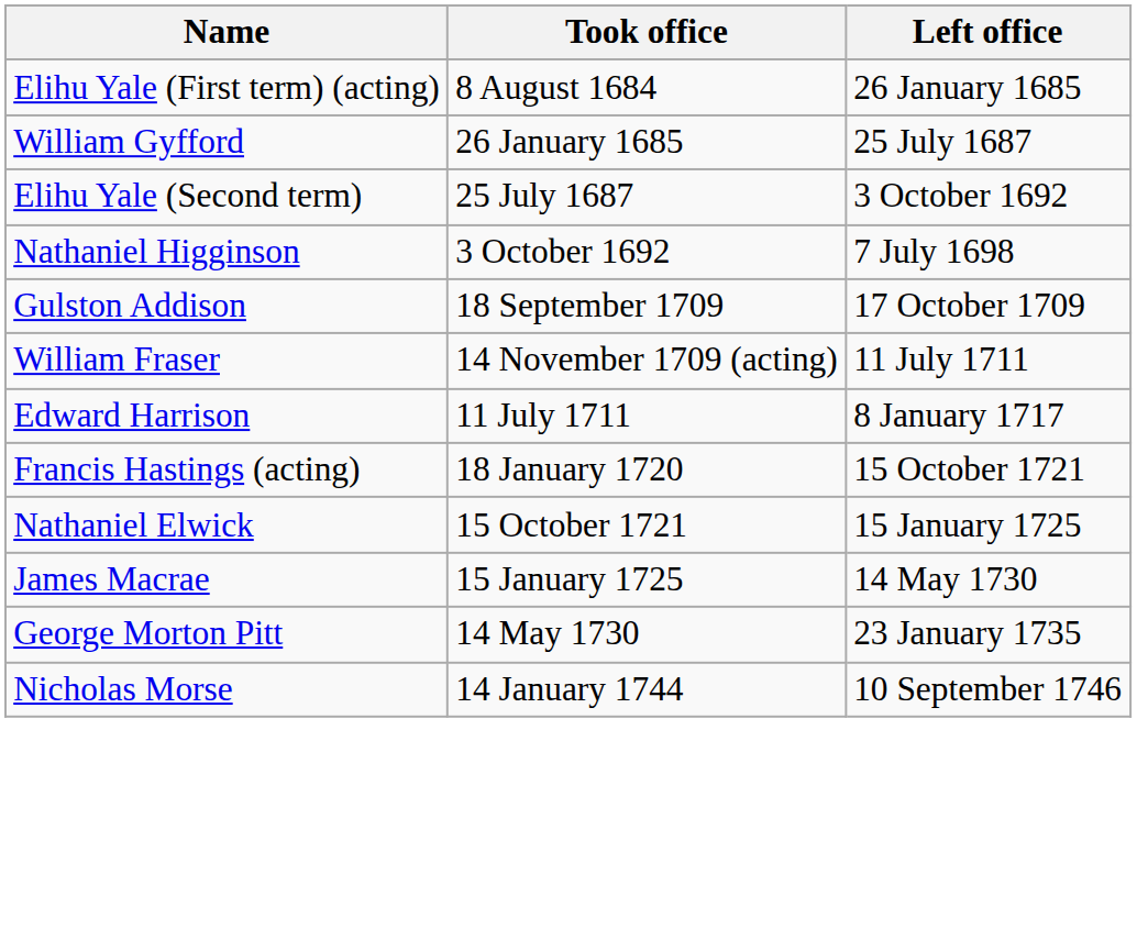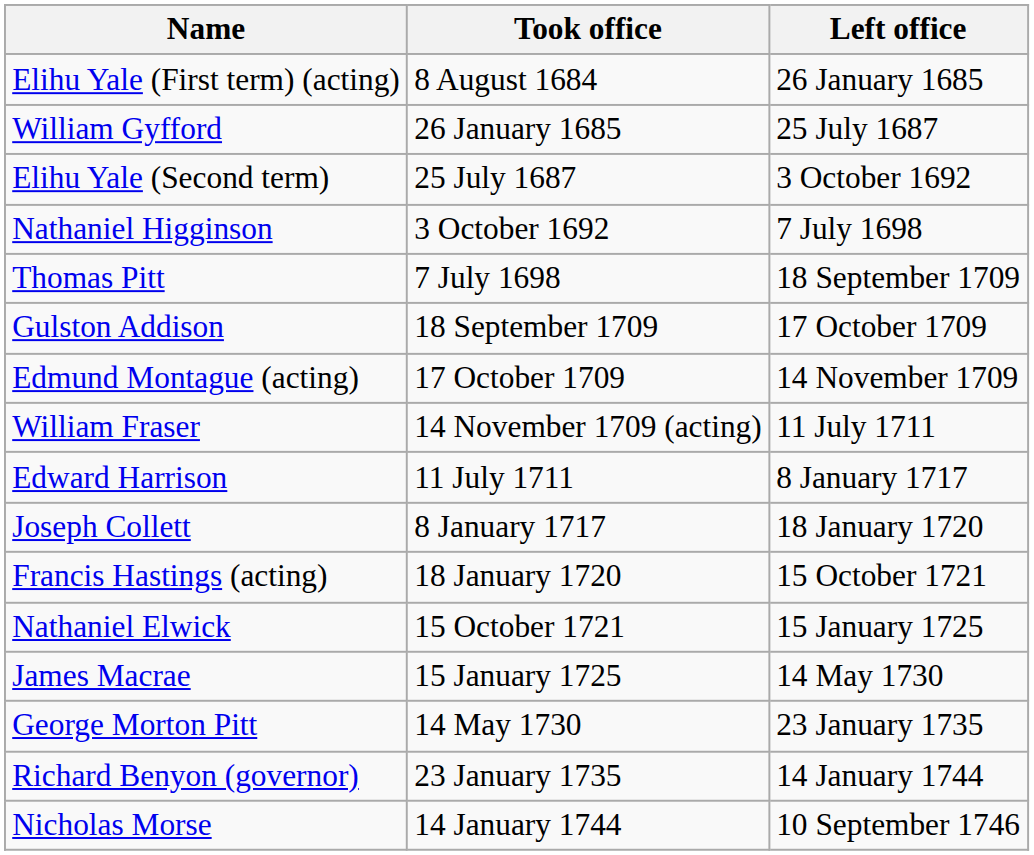+ row: Thomas Pitt | 7 July 1698 | 18 September 1709
+ row: Edmund Montague (acting) | 17 October 1709 | 14 November 1709
+ row: Joseph Collett | 8 January 1717 | 18 January 1720
+ row: Richard Benyon (governor) | 23 January 1735 | 14 January 1744
